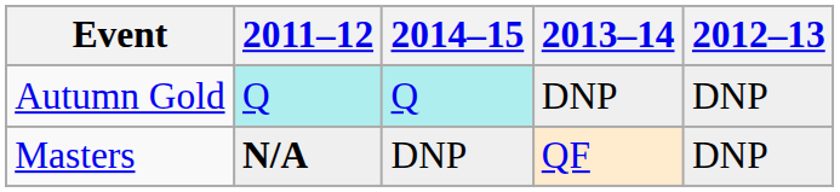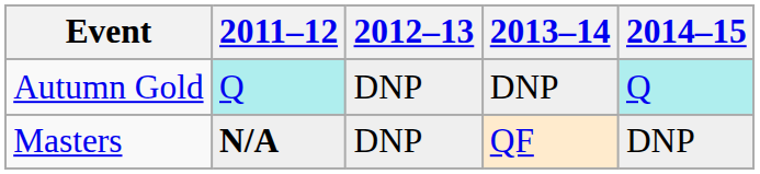columns swapped: 2012–13 <-> 2014–15
